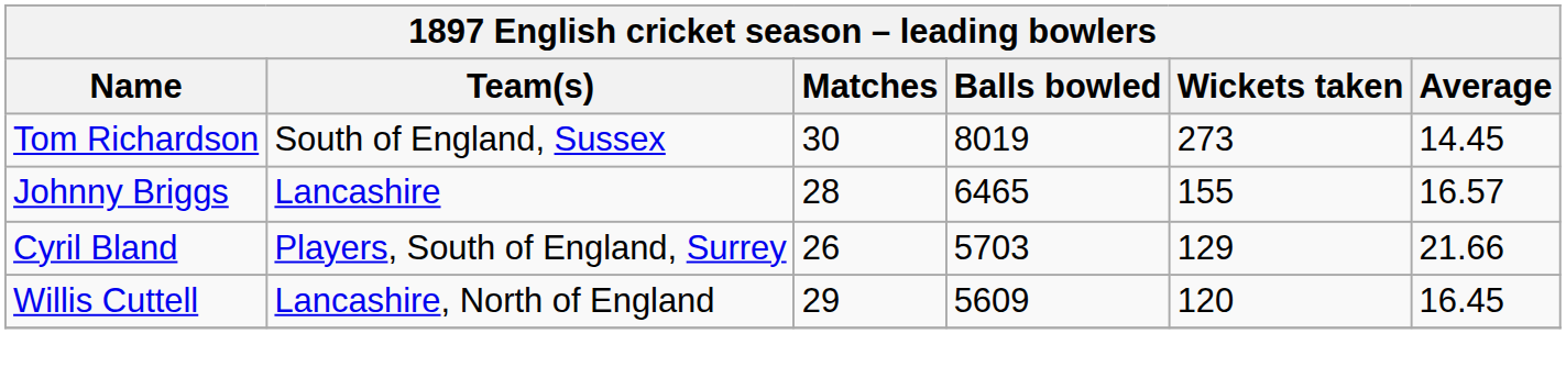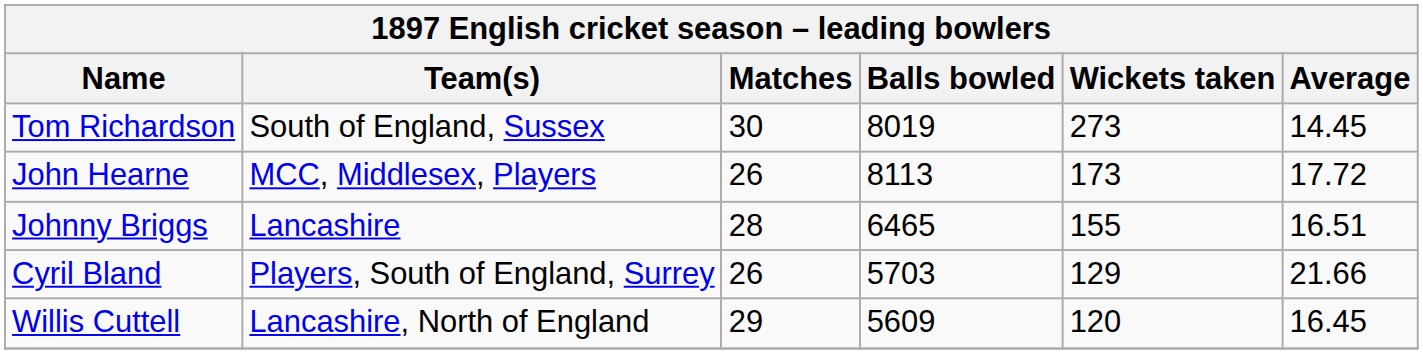+ row: John Hearne | MCC, Middlesex, Players | 26 | 8113 | 173 | 17.72
Johnny Briggs | Average: 16.57 -> 16.51
